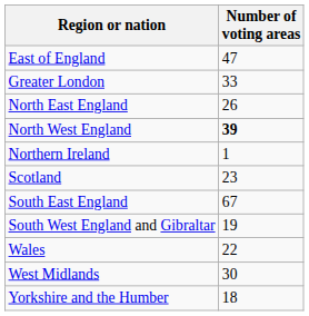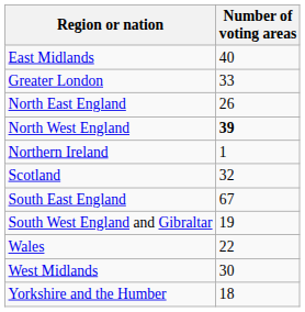+ row: East Midlands | 40
- row: East of England | 47
Scotland | Number of voting areas: 23 -> 32
